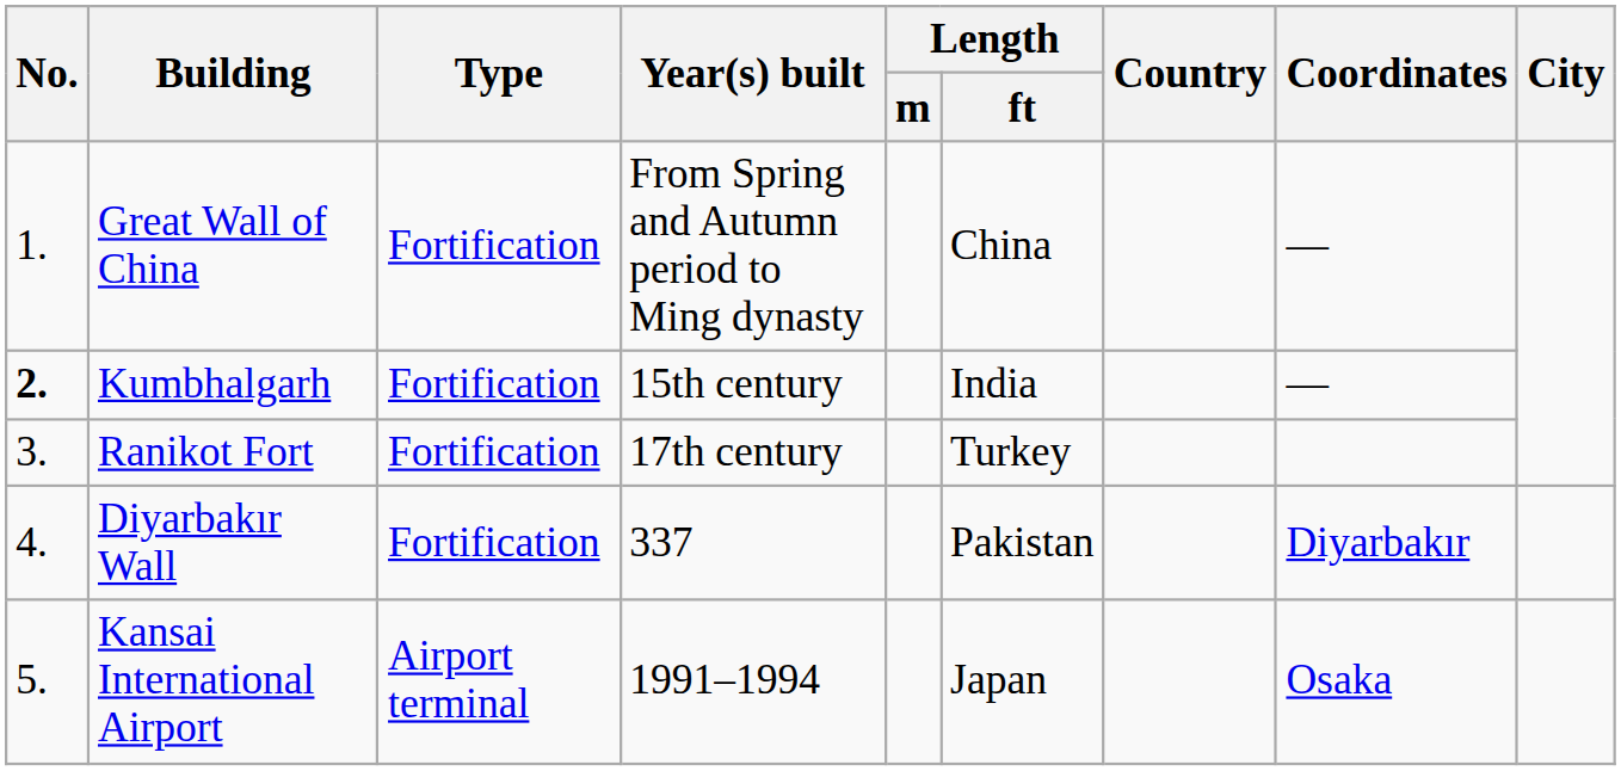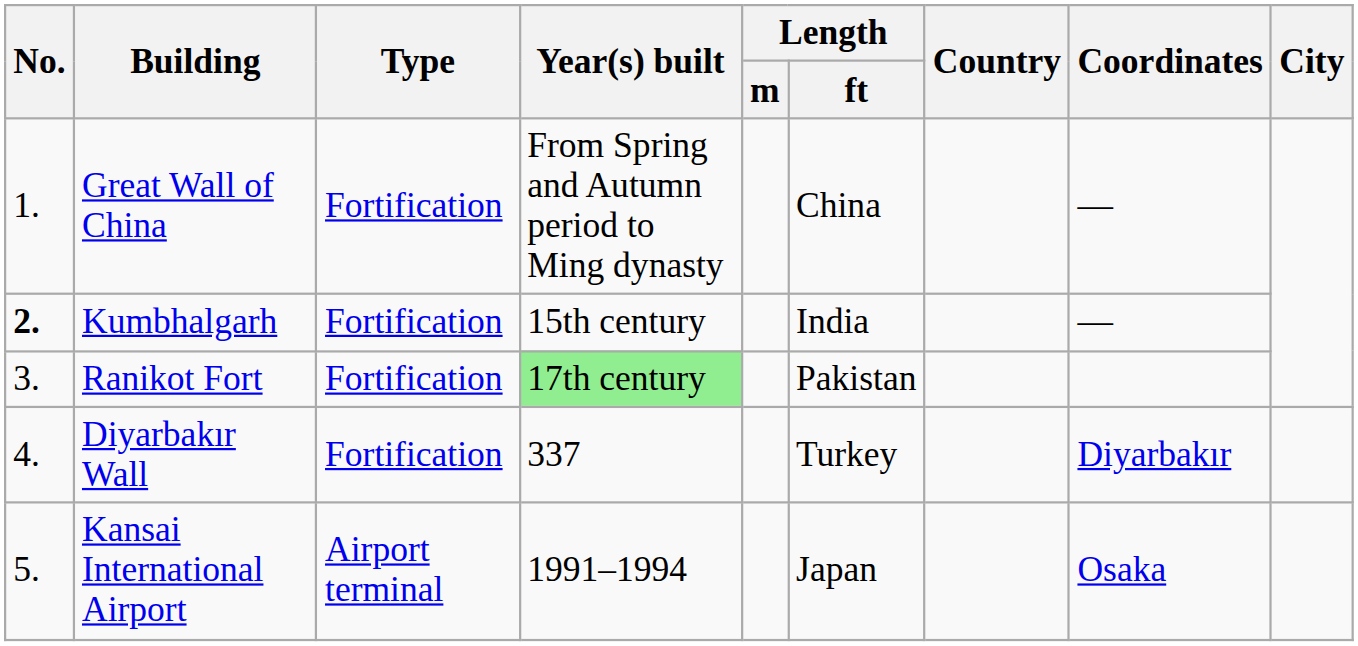Ranikot Fort | Year(s) built: no background -> lightgreen background
Ranikot Fort | Length / ft: Turkey -> Pakistan
Diyarbakır Wall | Length / ft: Pakistan -> Turkey
